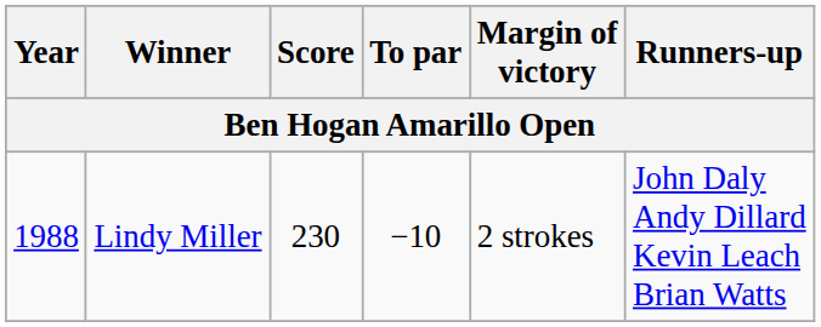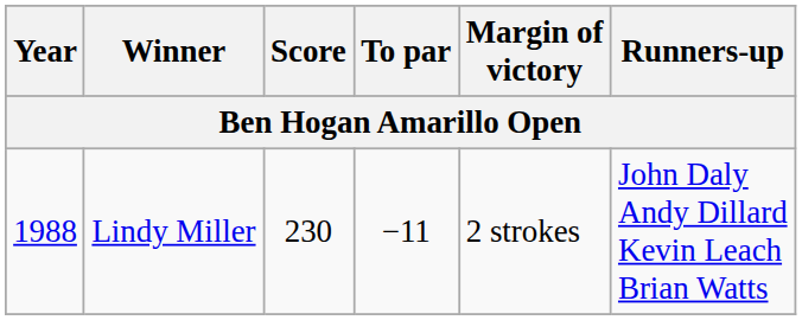Lindy Miller | To par: −10 -> −11
